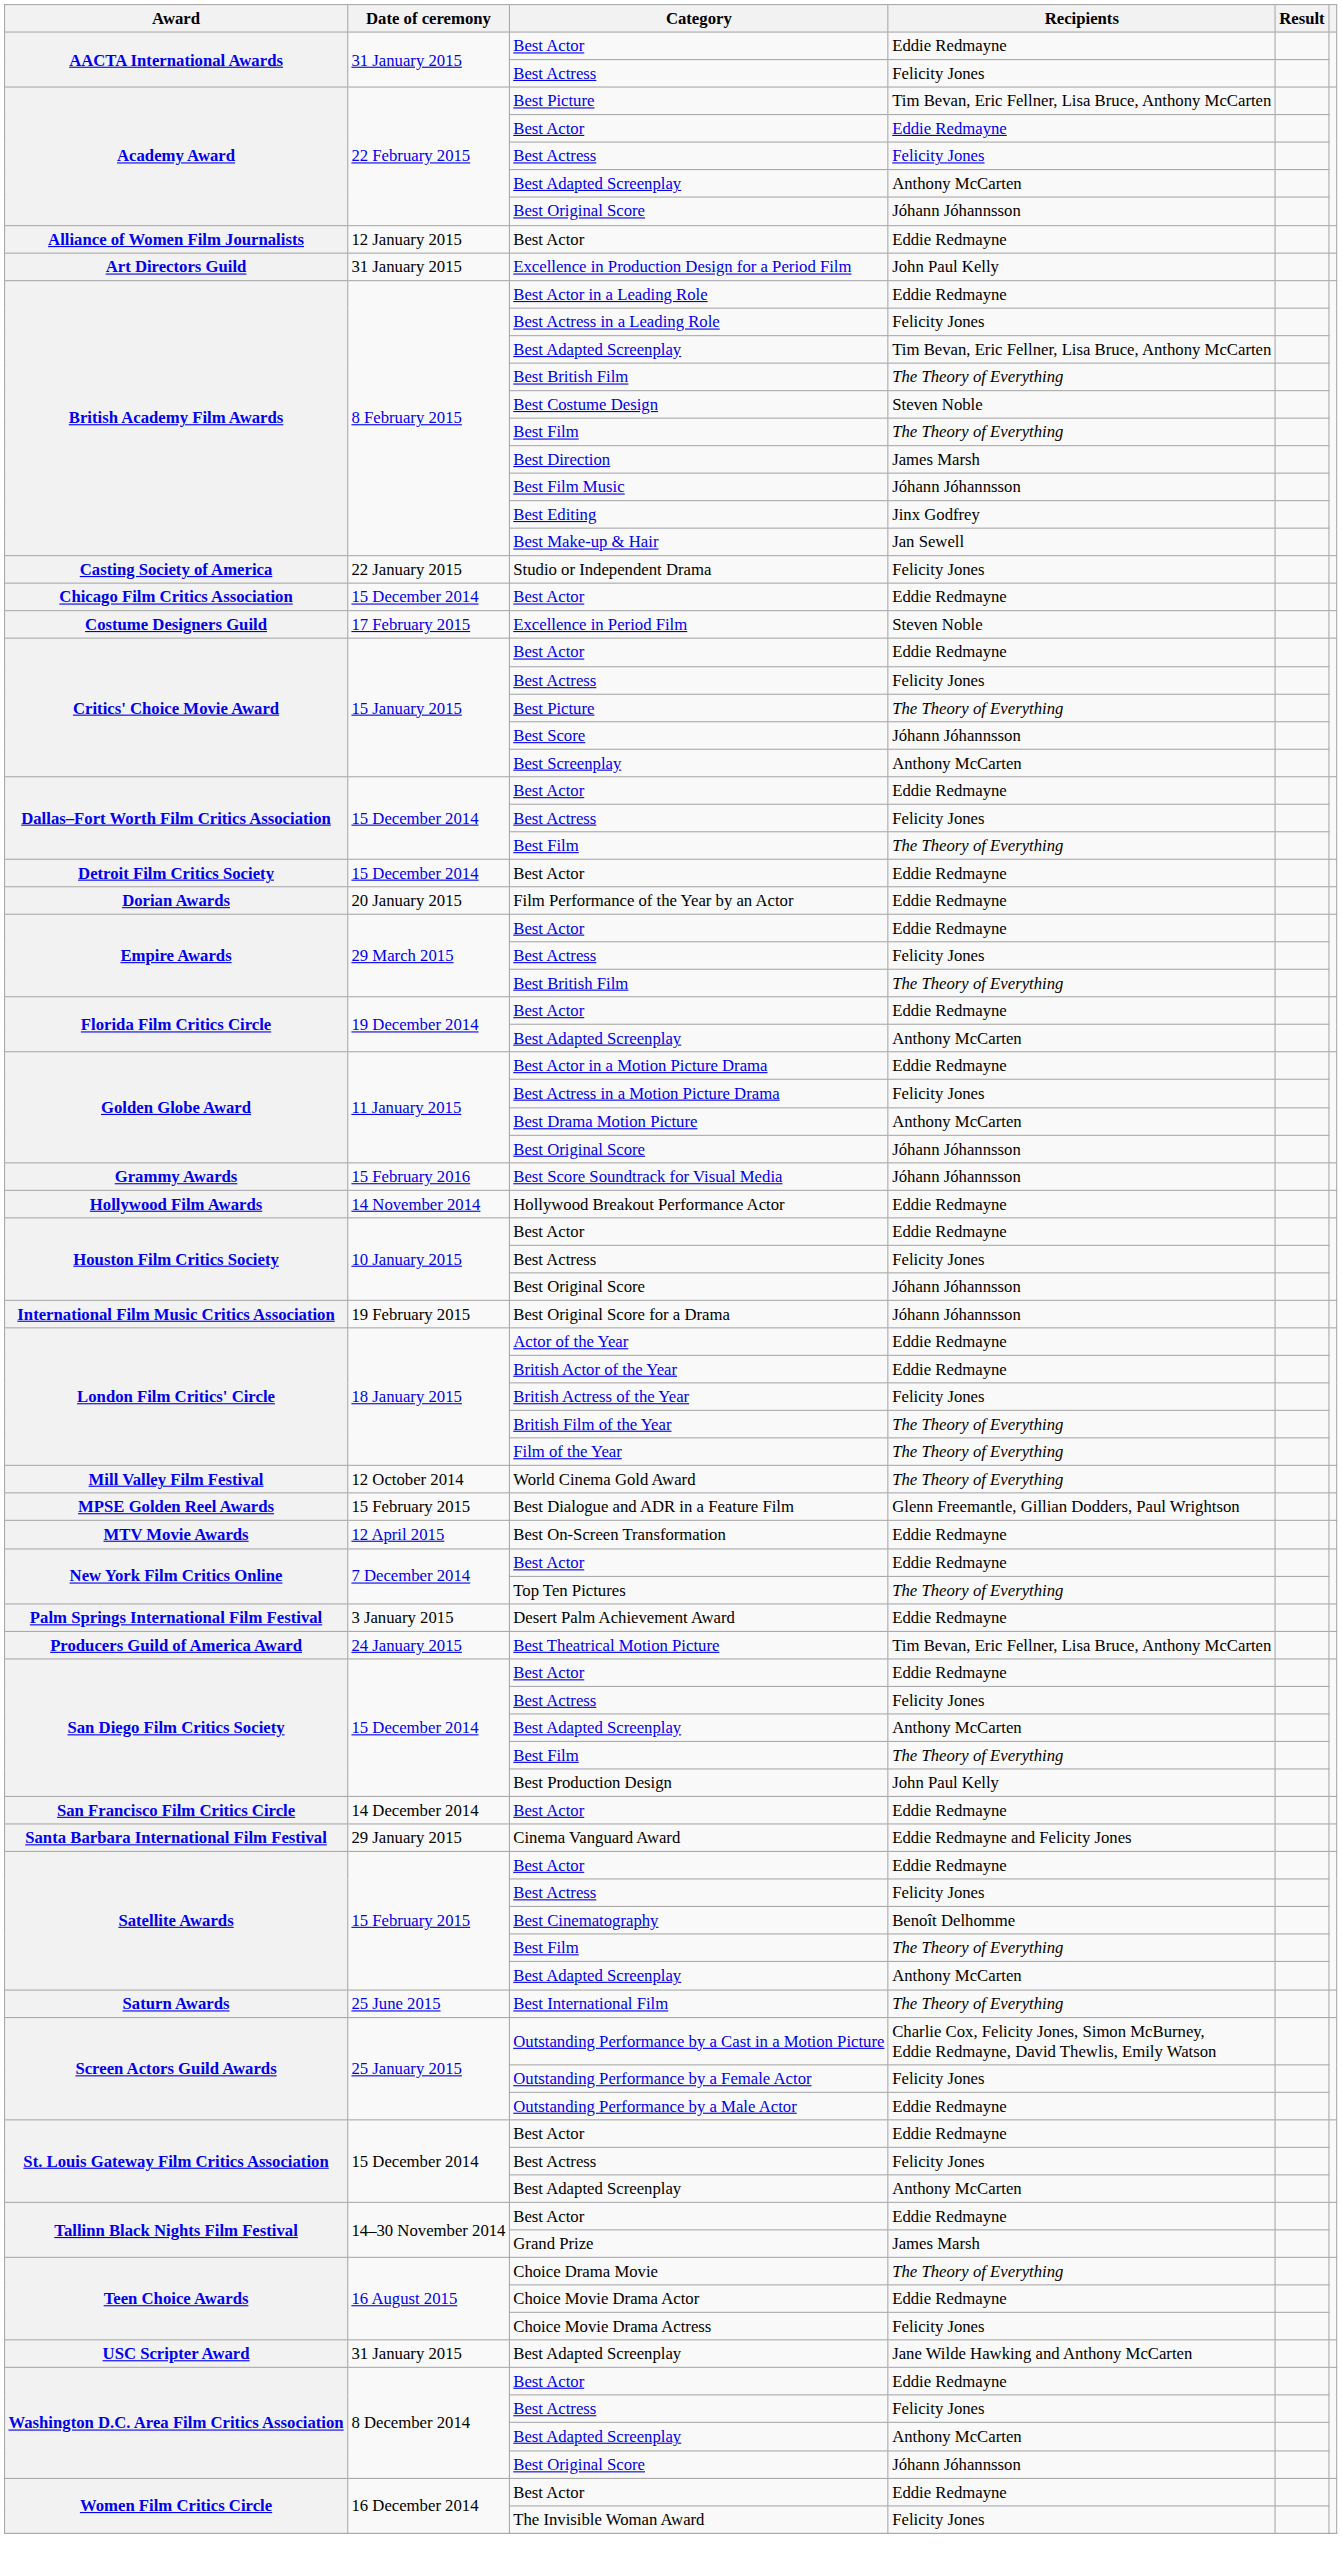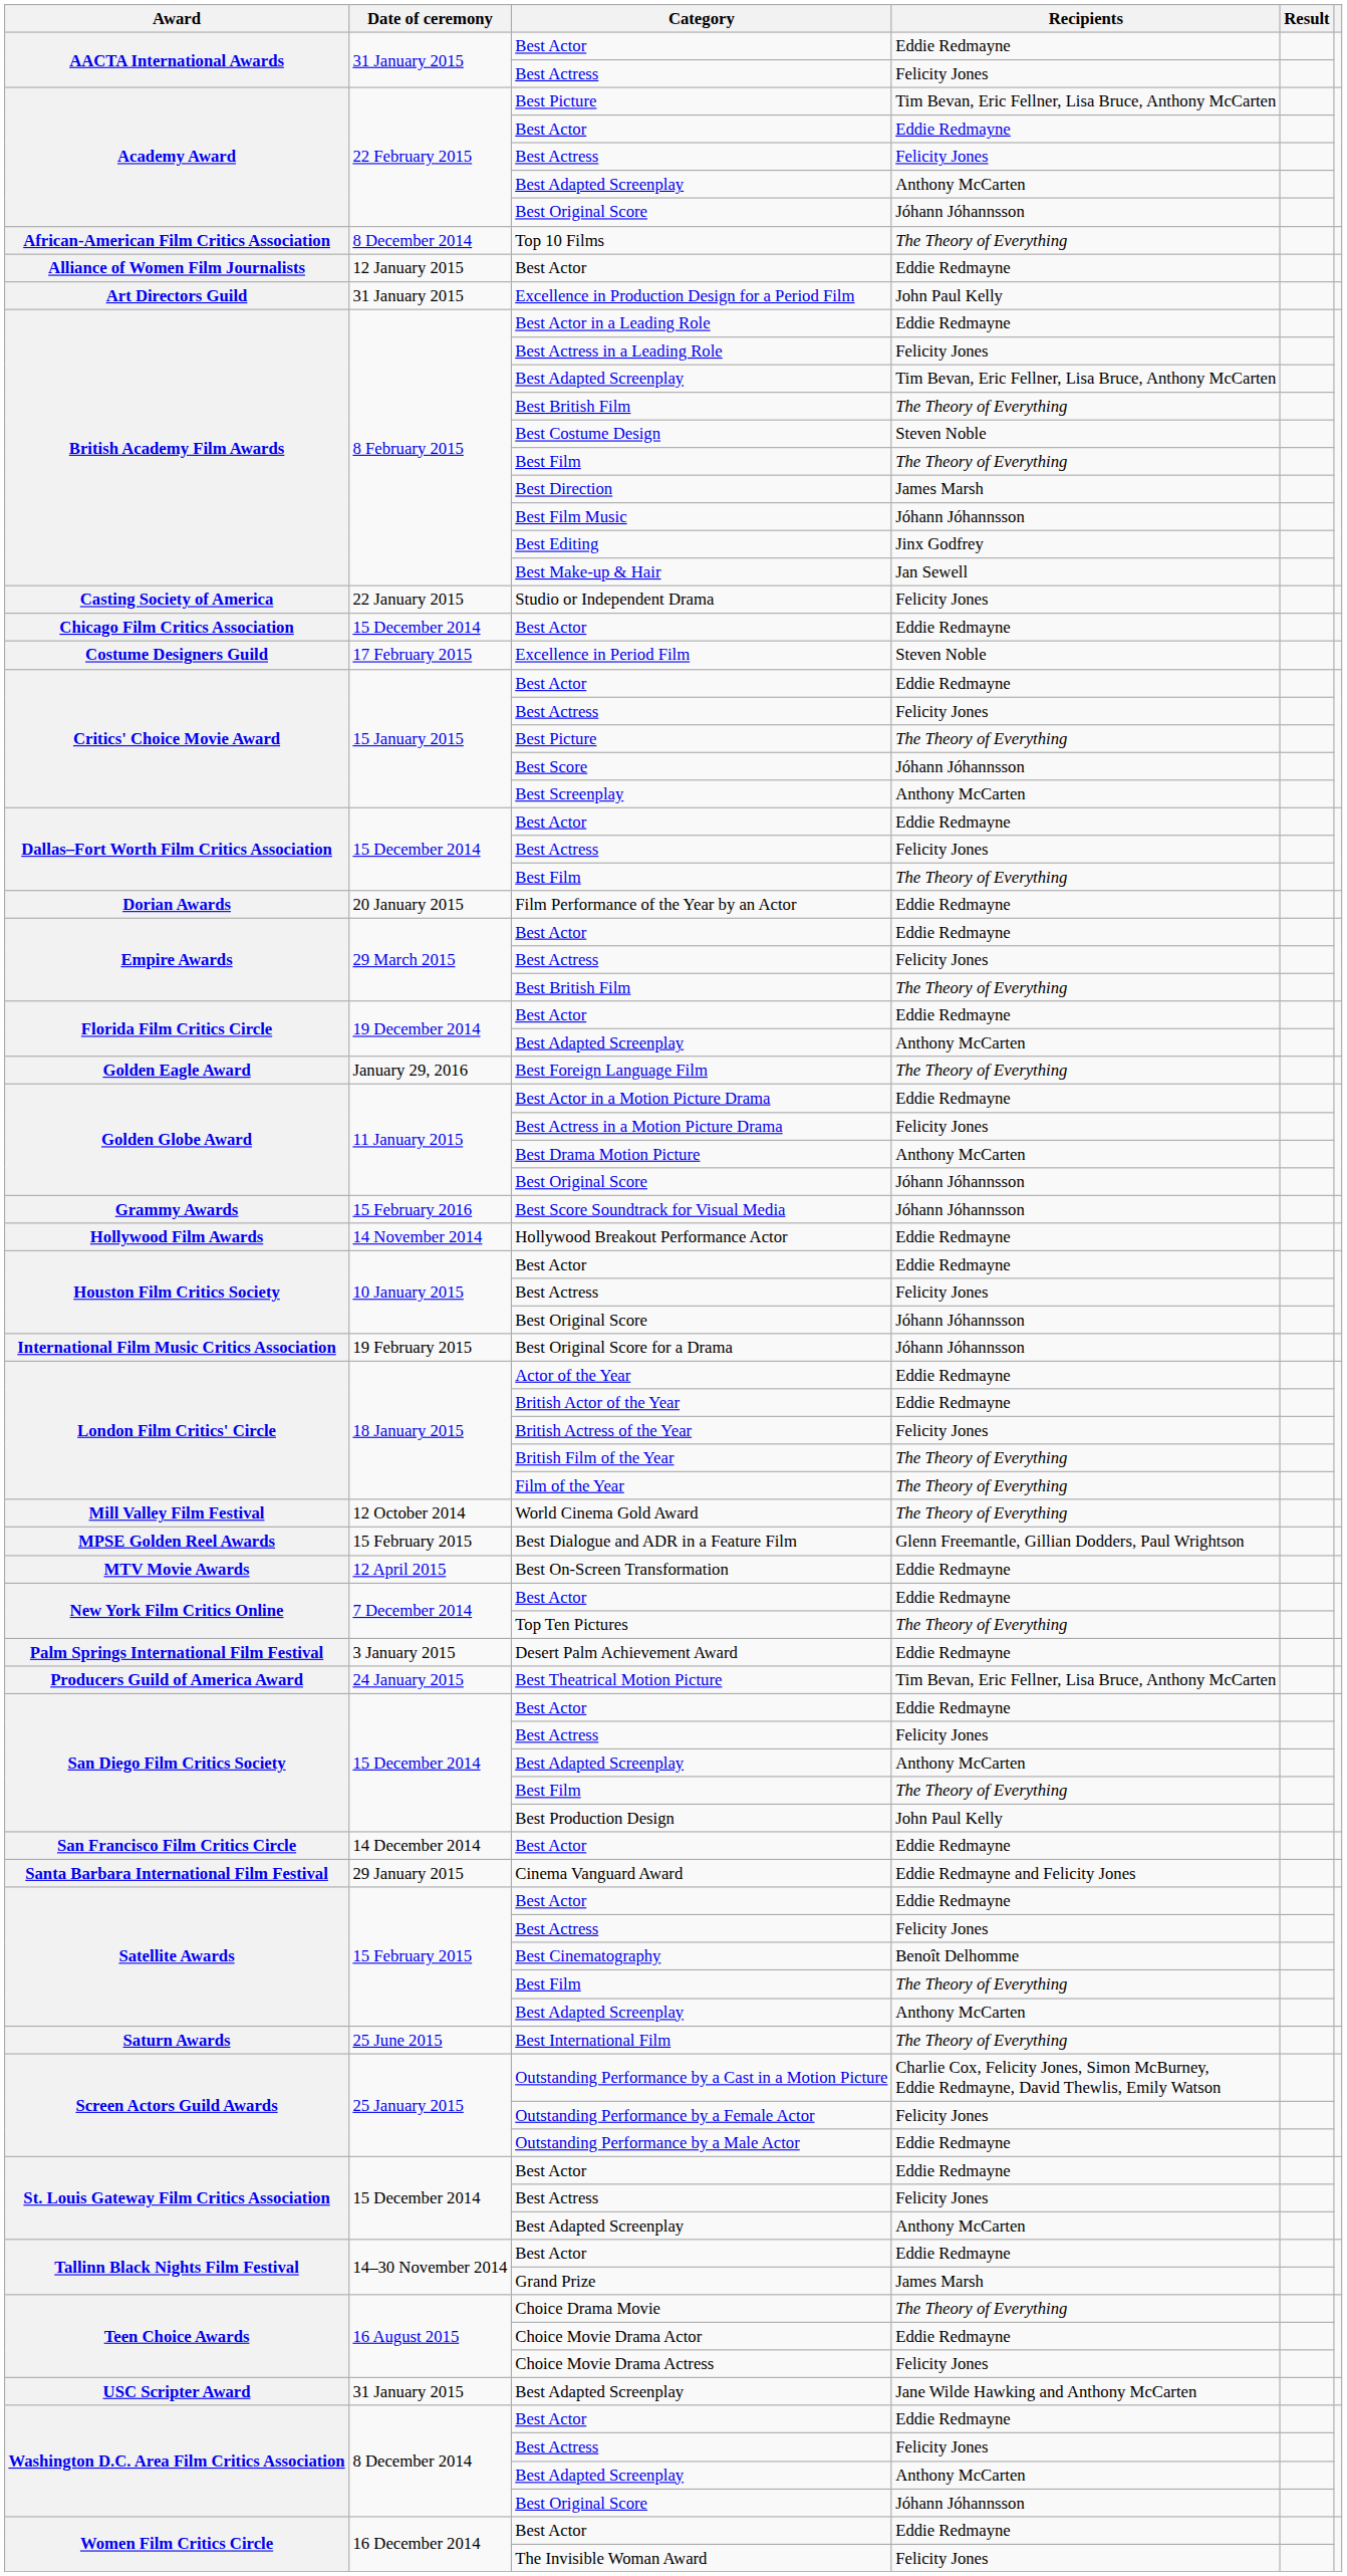+ row: African-American Film Critics Association | 8 December 2014 | Top 10 Films | The Theory of Everything
- row: Detroit Film Critics Society | 15 December 2014 | Best Actor | Eddie Redmayne
+ row: Golden Eagle Award | January 29, 2016 | Best Foreign Language Film | The Theory of Everything
